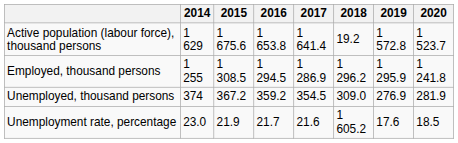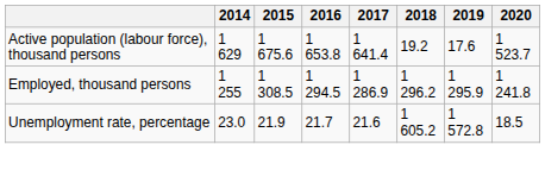Active population (labour force), thousand persons | 2019: 1 572.8 -> 17.6
- row: Unemployed, thousand persons | 374 | 367.2 | 359.2 | 354.5 | 309.0 | 276.9 | 281.9
Unemployment rate, percentage | 2019: 17.6 -> 1 572.8
